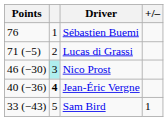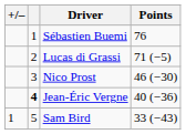columns swapped: +/– <-> Points
Nico Prost | column 2: paleturquoise background -> no background
